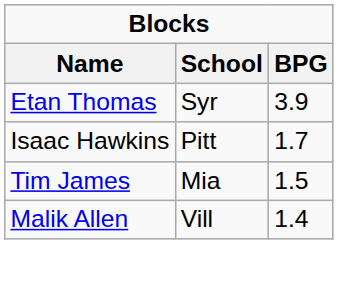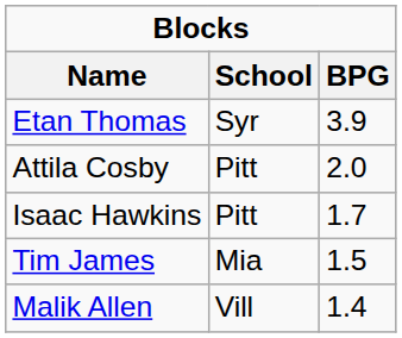+ row: Attila Cosby | Pitt | 2.0
